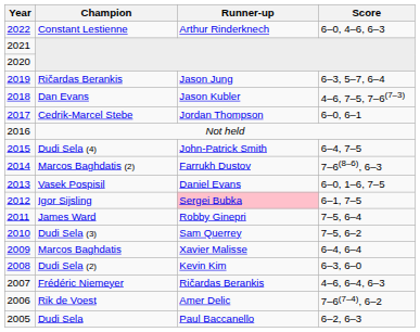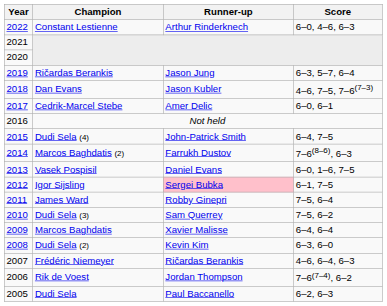Cedrik-Marcel Stebe | Runner-up: Jordan Thompson -> Amer Delic
Rik de Voest | Runner-up: Amer Delic -> Jordan Thompson
